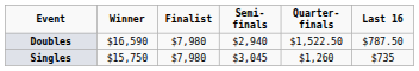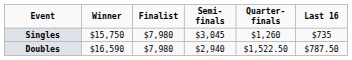rows swapped: Singles <-> Doubles
